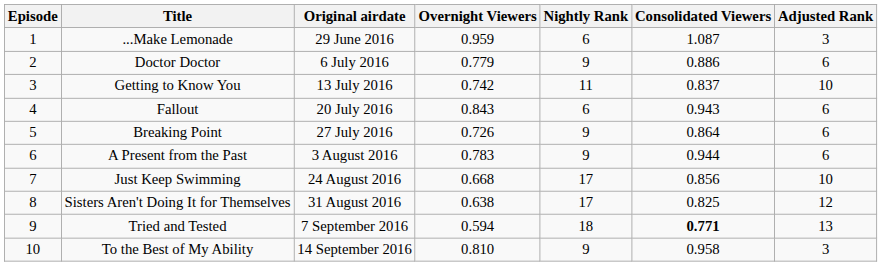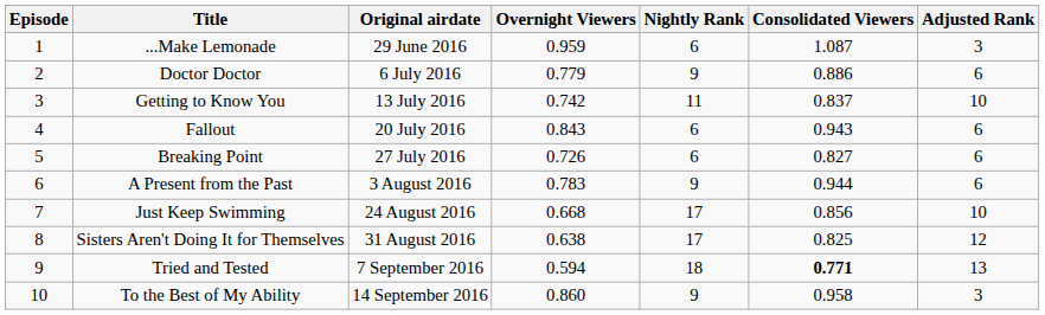Breaking Point | Nightly Rank: 9 -> 6
Breaking Point | Consolidated Viewers: 0.864 -> 0.827
To the Best of My Ability | Overnight Viewers: 0.810 -> 0.860
